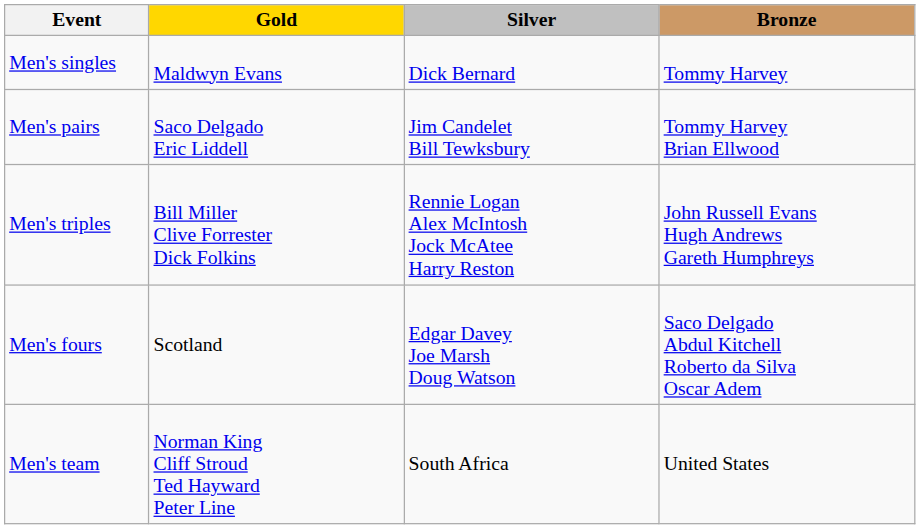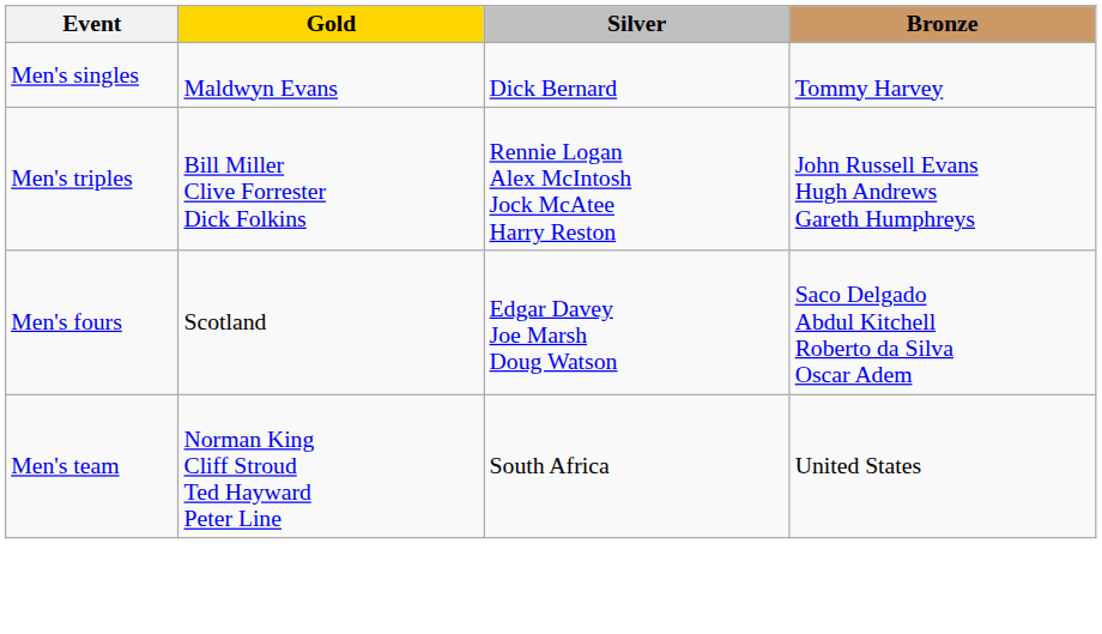- row: Men's pairs | Saco Delgado Eric Liddell | Jim Candelet Bill Tewksbury | Tommy Harvey Brian Ellwood
